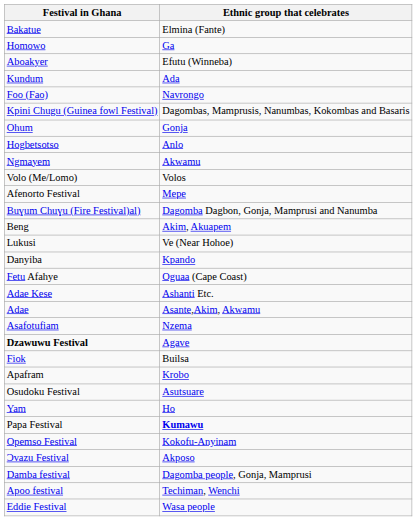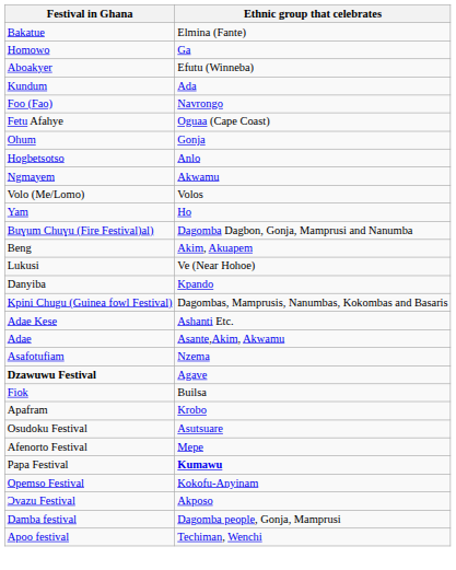rows swapped: Kpini Chugu (Guinea fowl Festival) <-> Fetu Afahye
rows swapped: Yam <-> Afenorto Festival
- row: Eddie Festival | Wasa people
